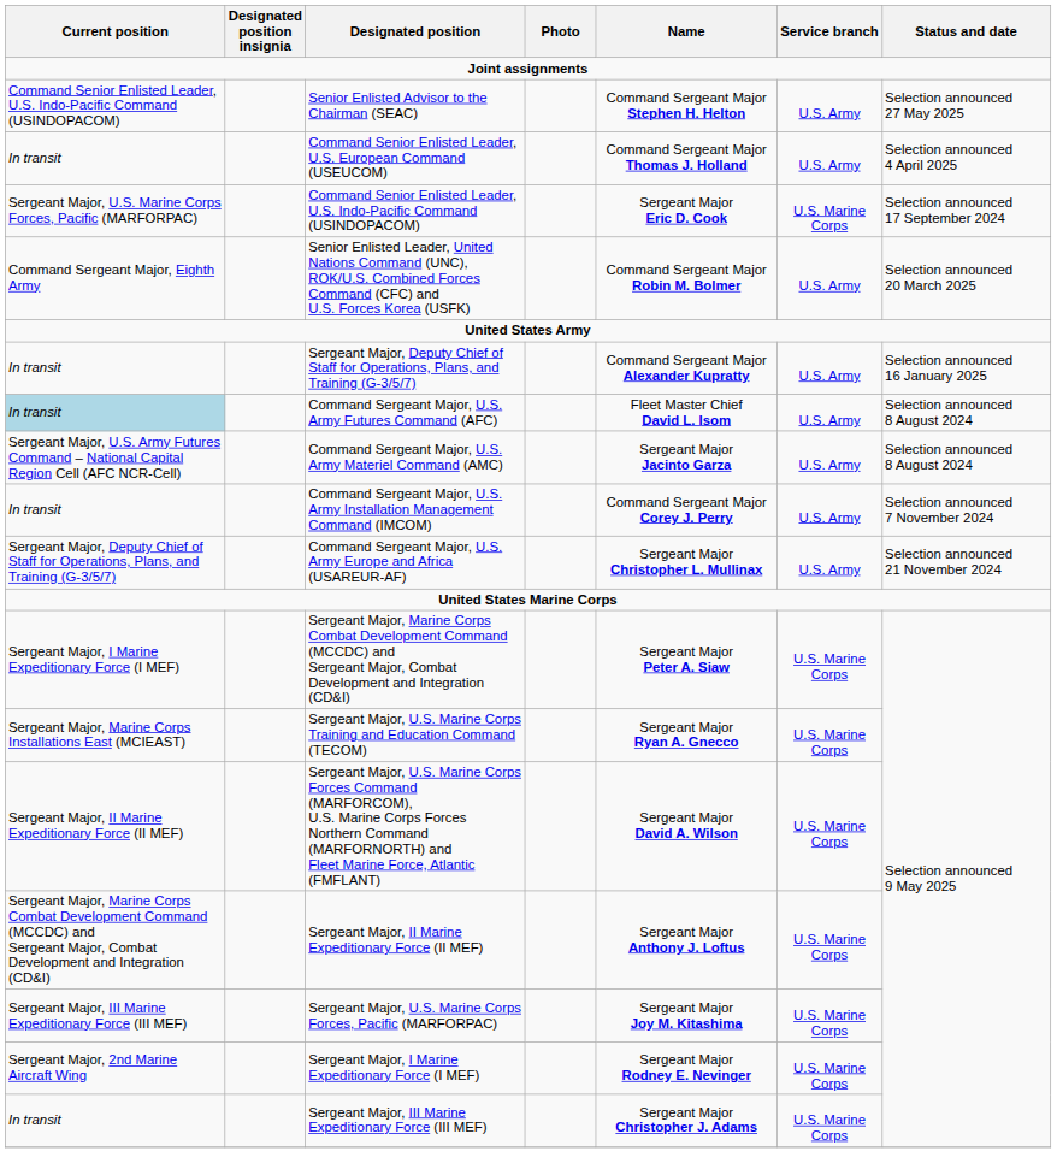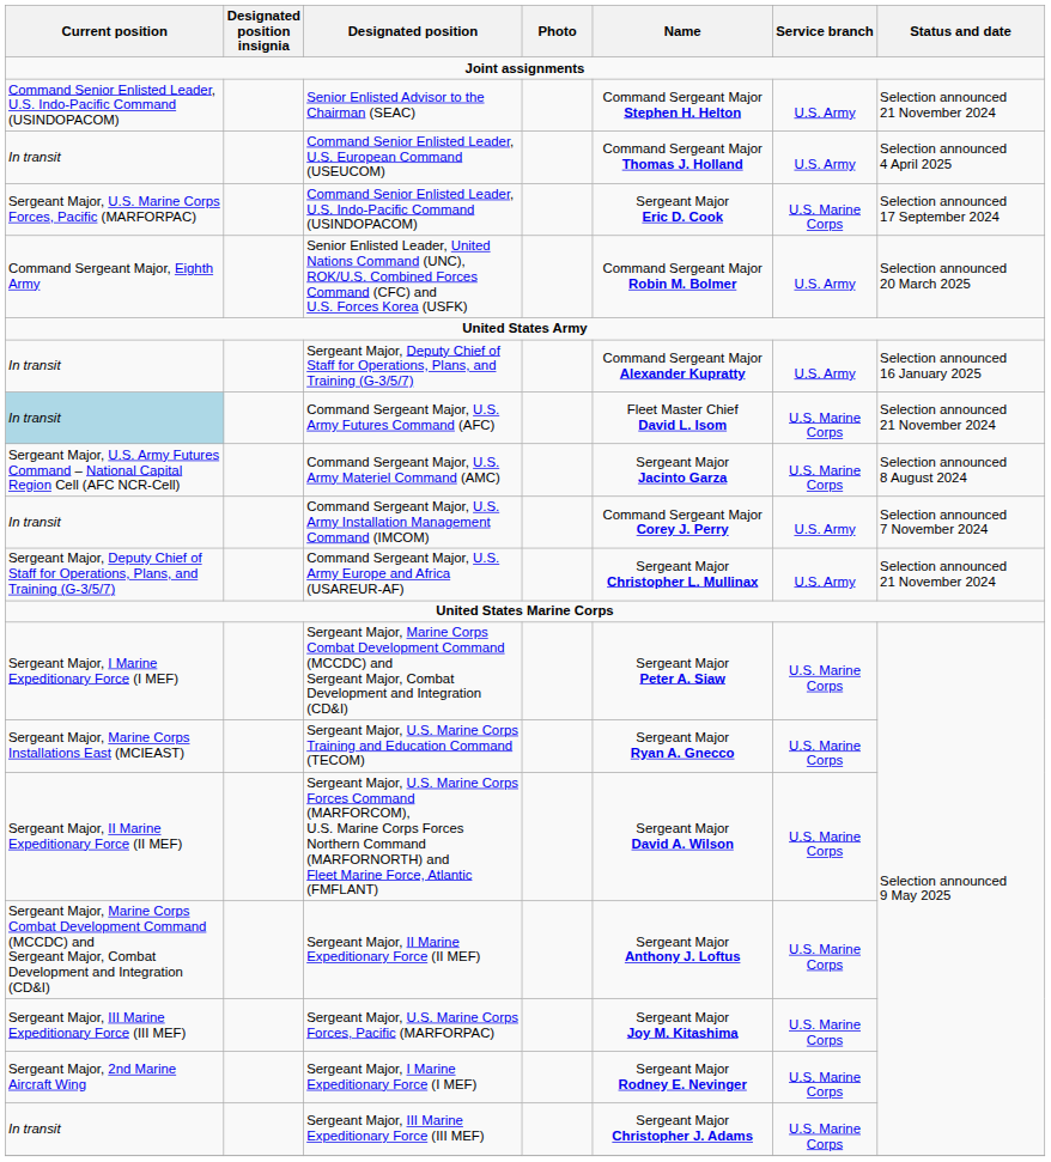Senior Enlisted Advisor to the Chairman (SEAC) | Status and date: Selection announced 27 May 2025 -> Selection announced 21 November 2024
Command Sergeant Major, U.S. Army Futures Command (AFC) | Service branch: U.S. Army -> U.S. Marine Corps
Command Sergeant Major, U.S. Army Futures Command (AFC) | Status and date: Selection announced 8 August 2024 -> Selection announced 21 November 2024
Command Sergeant Major, U.S. Army Materiel Command (AMC) | Service branch: U.S. Army -> U.S. Marine Corps
